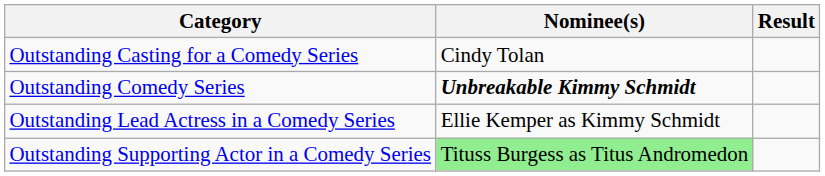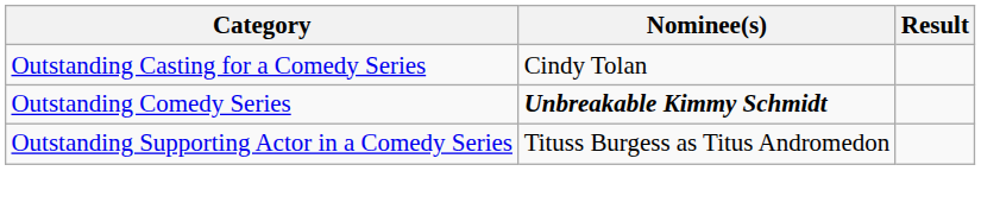- row: Outstanding Lead Actress in a Comedy Series | Ellie Kemper as Kimmy Schmidt
Outstanding Supporting Actor in a Comedy Series | Nominee(s): lightgreen background -> no background
